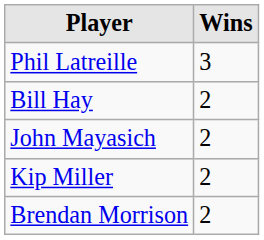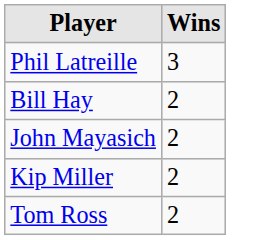- row: Brendan Morrison | 2
+ row: Tom Ross | 2
